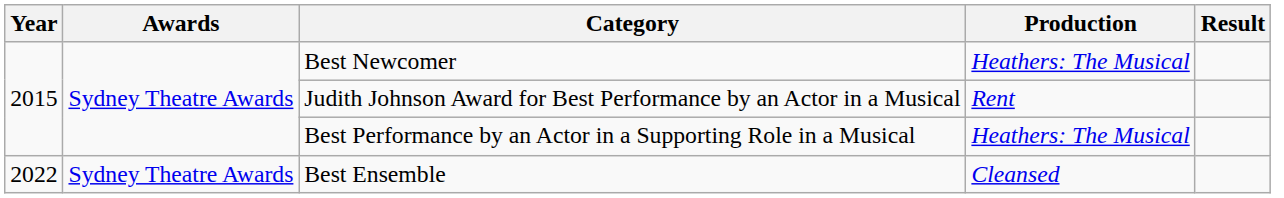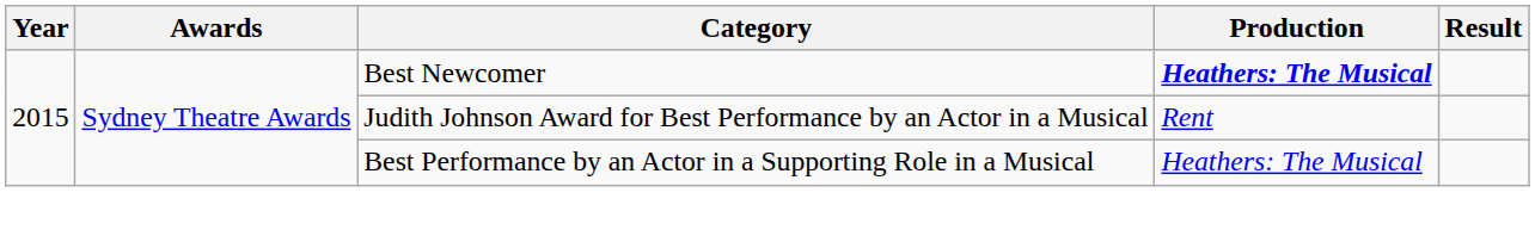Best Newcomer | Production: normal -> bold
- row: 2022 | Sydney Theatre Awards | Best Ensemble | Cleansed
